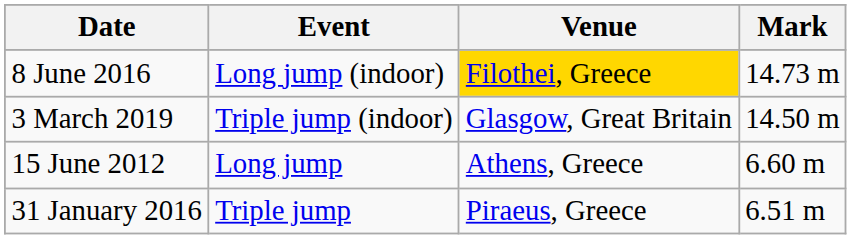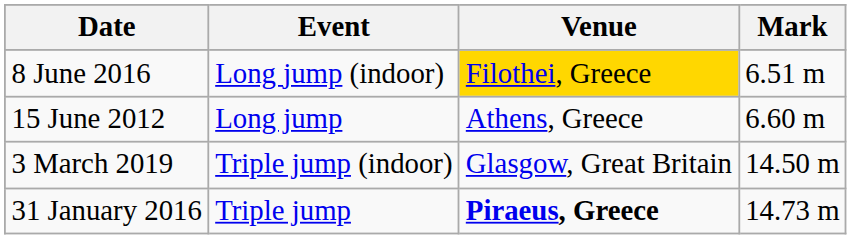8 June 2016 | Mark: 14.73 m -> 6.51 m
rows swapped: 3 March 2019 <-> 15 June 2012
31 January 2016 | Venue: normal -> bold
31 January 2016 | Mark: 6.51 m -> 14.73 m
